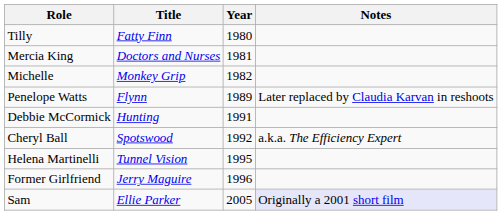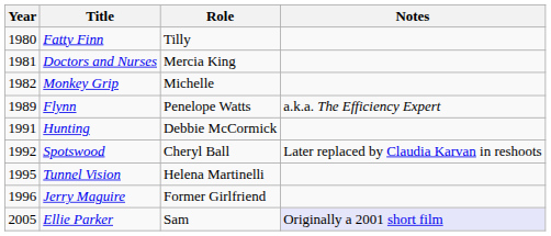columns swapped: Year <-> Role
Flynn | Notes: Later replaced by Claudia Karvan in reshoots -> a.k.a. The Efficiency Expert
Spotswood | Notes: a.k.a. The Efficiency Expert -> Later replaced by Claudia Karvan in reshoots
